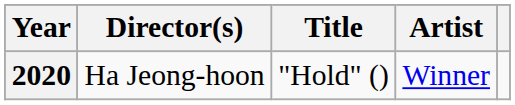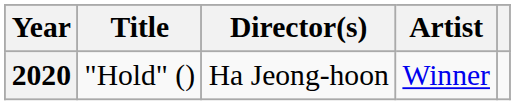columns swapped: Title <-> Director(s)
